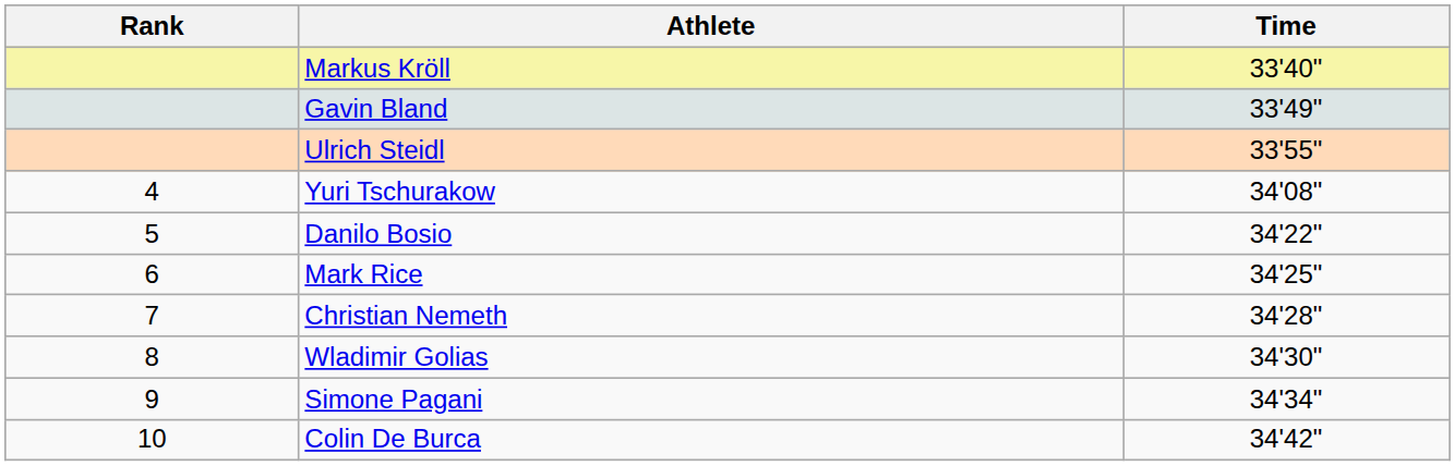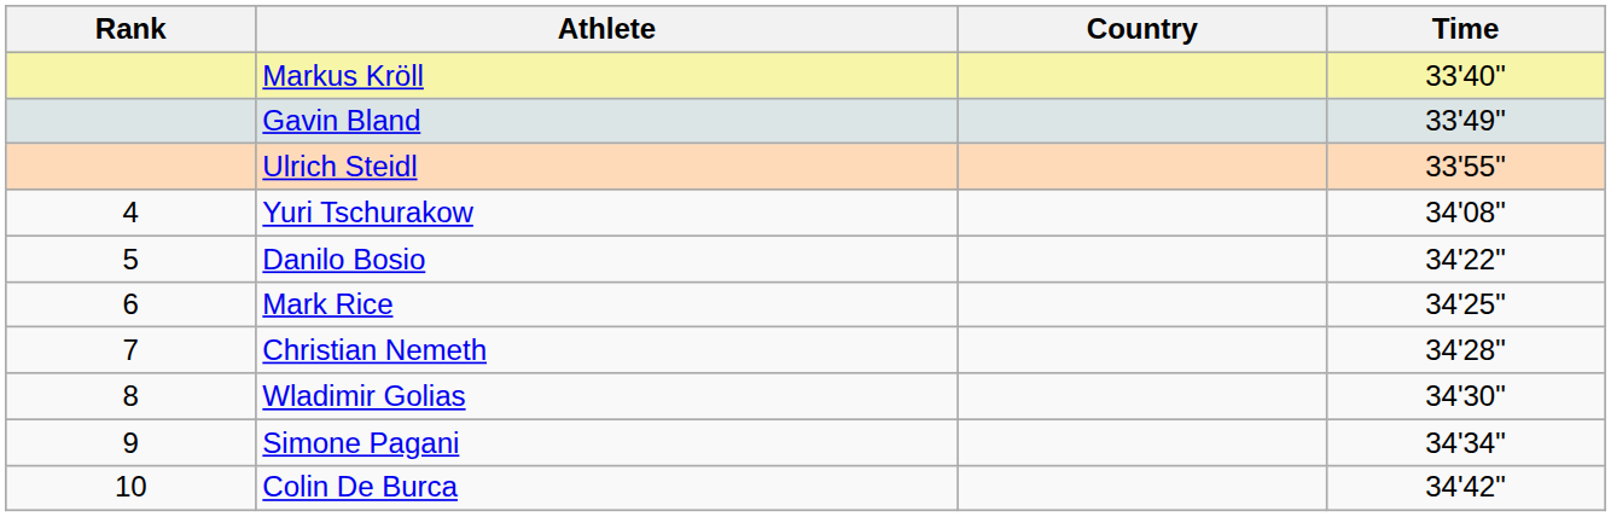+ column: Country
